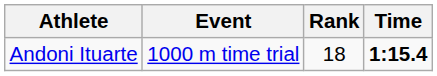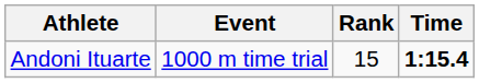Andoni Ituarte | Rank: 18 -> 15
